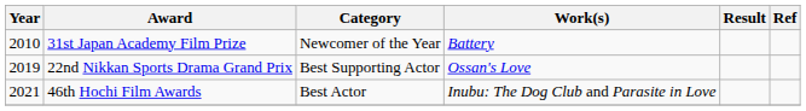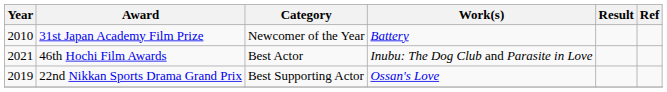rows swapped: 22nd Nikkan Sports Drama Grand Prix <-> 46th Hochi Film Awards
